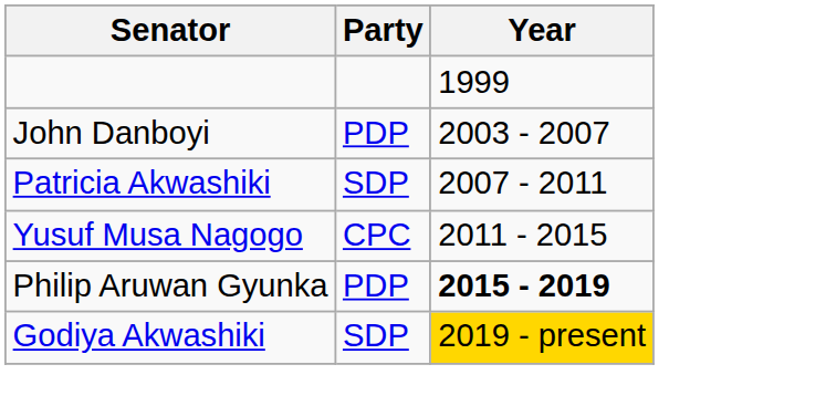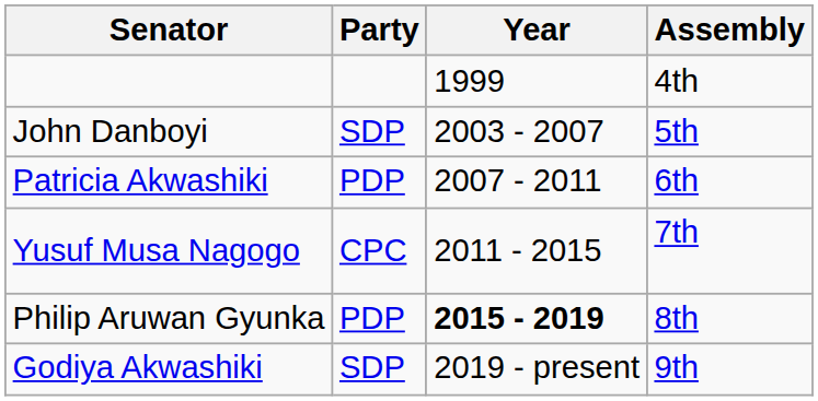+ column: Assembly | 4th | 5th | 6th | 7th | 8th | 9th
John Danboyi | Party: PDP -> SDP
Patricia Akwashiki | Party: SDP -> PDP
Godiya Akwashiki | Year: gold background -> no background
